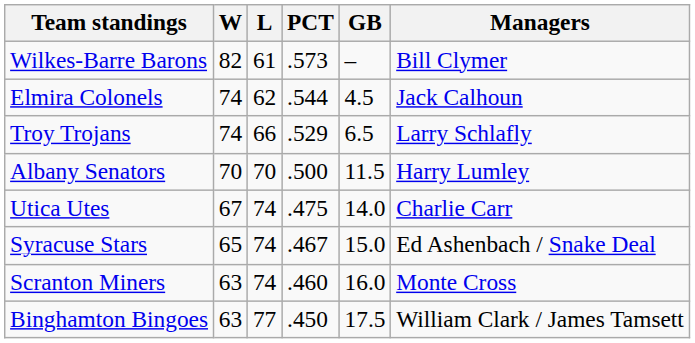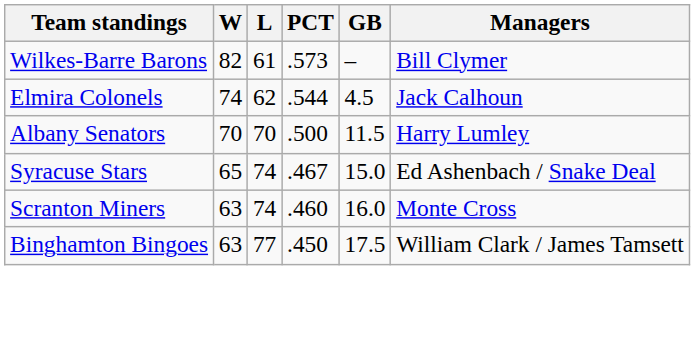- row: Troy Trojans | 74 | 66 | .529 | 6.5 | Larry Schlafly
- row: Utica Utes | 67 | 74 | .475 | 14.0 | Charlie Carr
